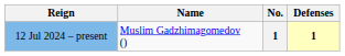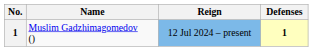columns swapped: No. <-> Reign
